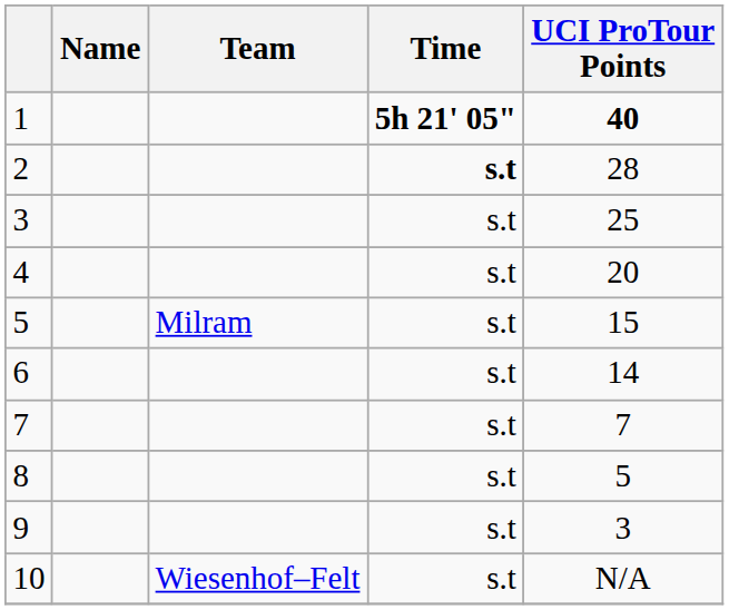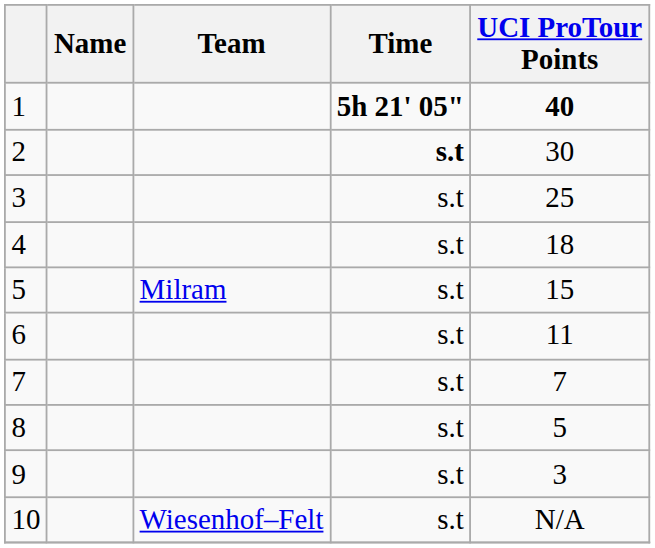2 | UCI ProTour Points: 28 -> 30
4 | UCI ProTour Points: 20 -> 18
6 | UCI ProTour Points: 14 -> 11
